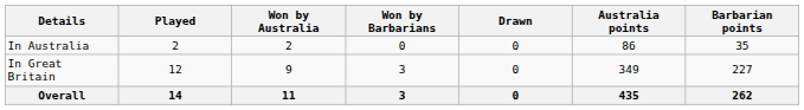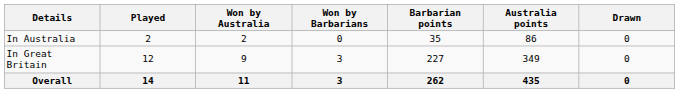columns swapped: Drawn <-> Barbarian points
